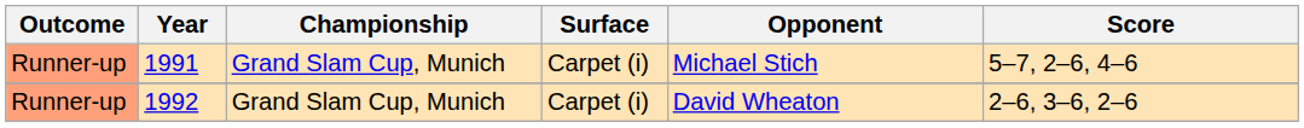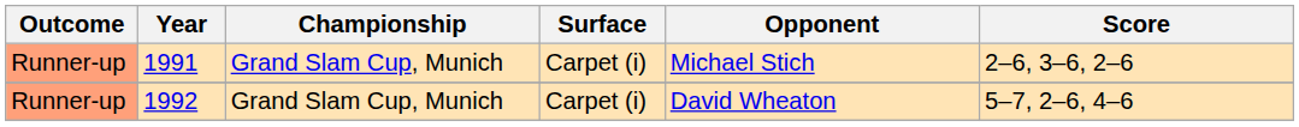1991 | Score: 5–7, 2–6, 4–6 -> 2–6, 3–6, 2–6
1992 | Score: 2–6, 3–6, 2–6 -> 5–7, 2–6, 4–6
